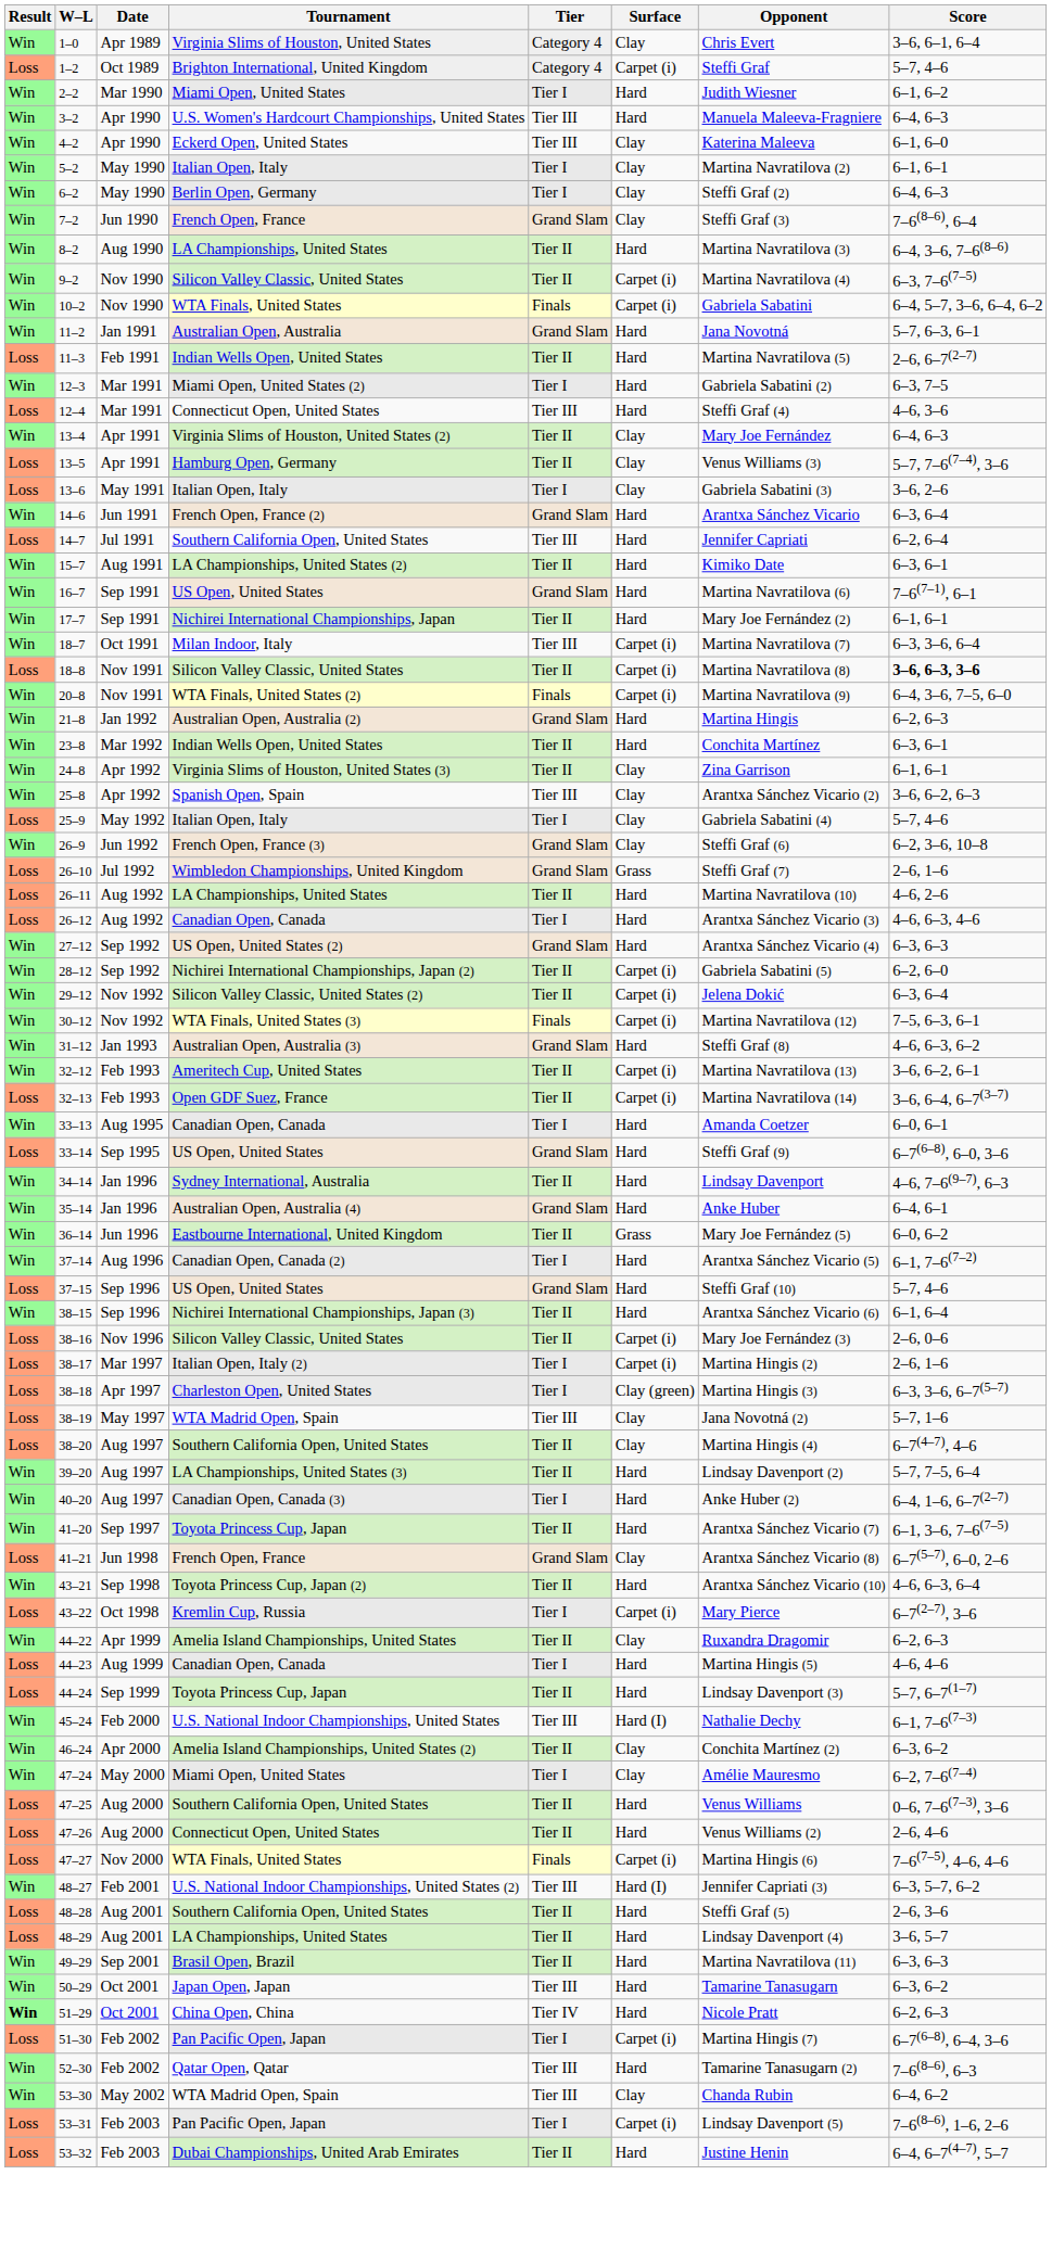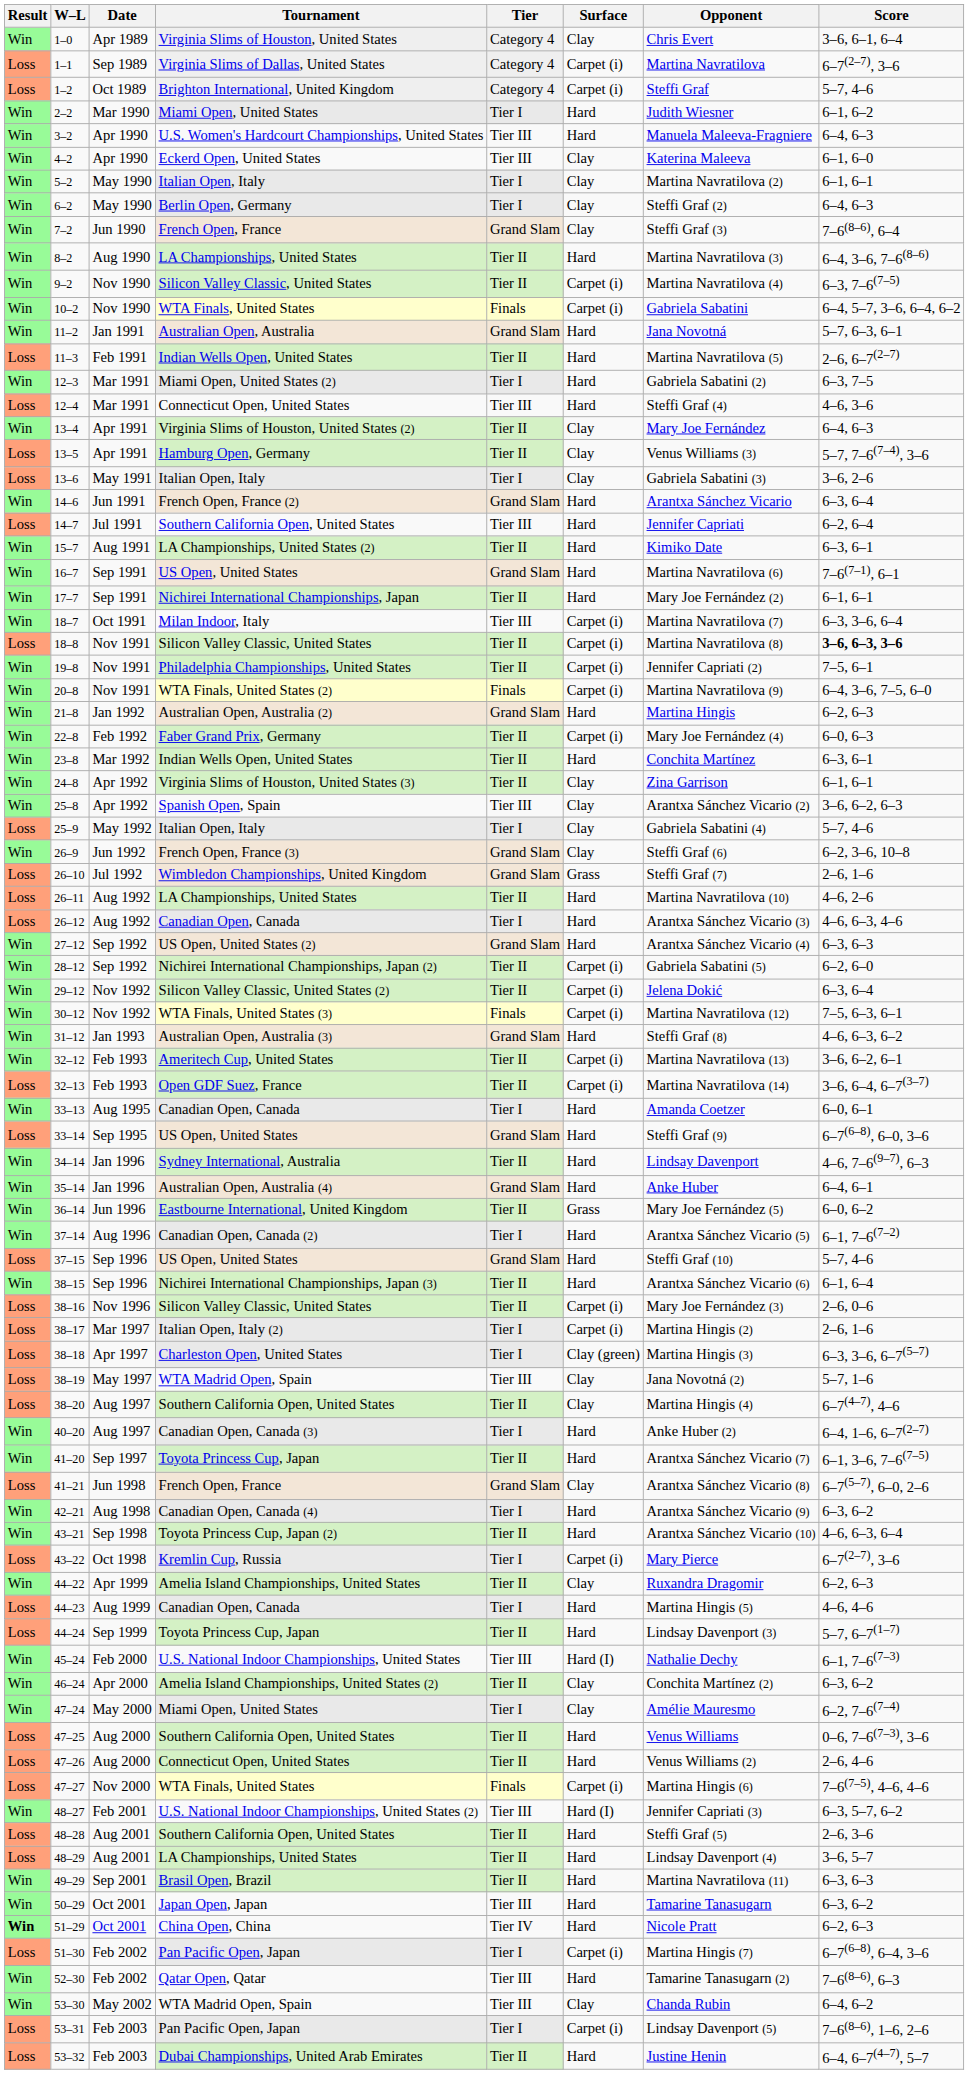+ row: Loss | 1–1 | Sep 1989 | Virginia Slims of Dallas, United States | Category 4 | Carpet (i) | Martina Navratilova | 6–7(2–7), 3–6
+ row: Win | 19–8 | Nov 1991 | Philadelphia Championships, United States | Tier II | Carpet (i) | Jennifer Capriati (2) | 7–5, 6–1
+ row: Win | 22–8 | Feb 1992 | Faber Grand Prix, Germany | Tier II | Carpet (i) | Mary Joe Fernández (4) | 6–0, 6–3
- row: Win | 39–20 | Aug 1997 | LA Championships, United States (3) | Tier II | Hard | Lindsay Davenport (2) | 5–7, 7–5, 6–4
+ row: Win | 42–21 | Aug 1998 | Canadian Open, Canada (4) | Tier I | Hard | Arantxa Sánchez Vicario (9) | 6–3, 6–2
